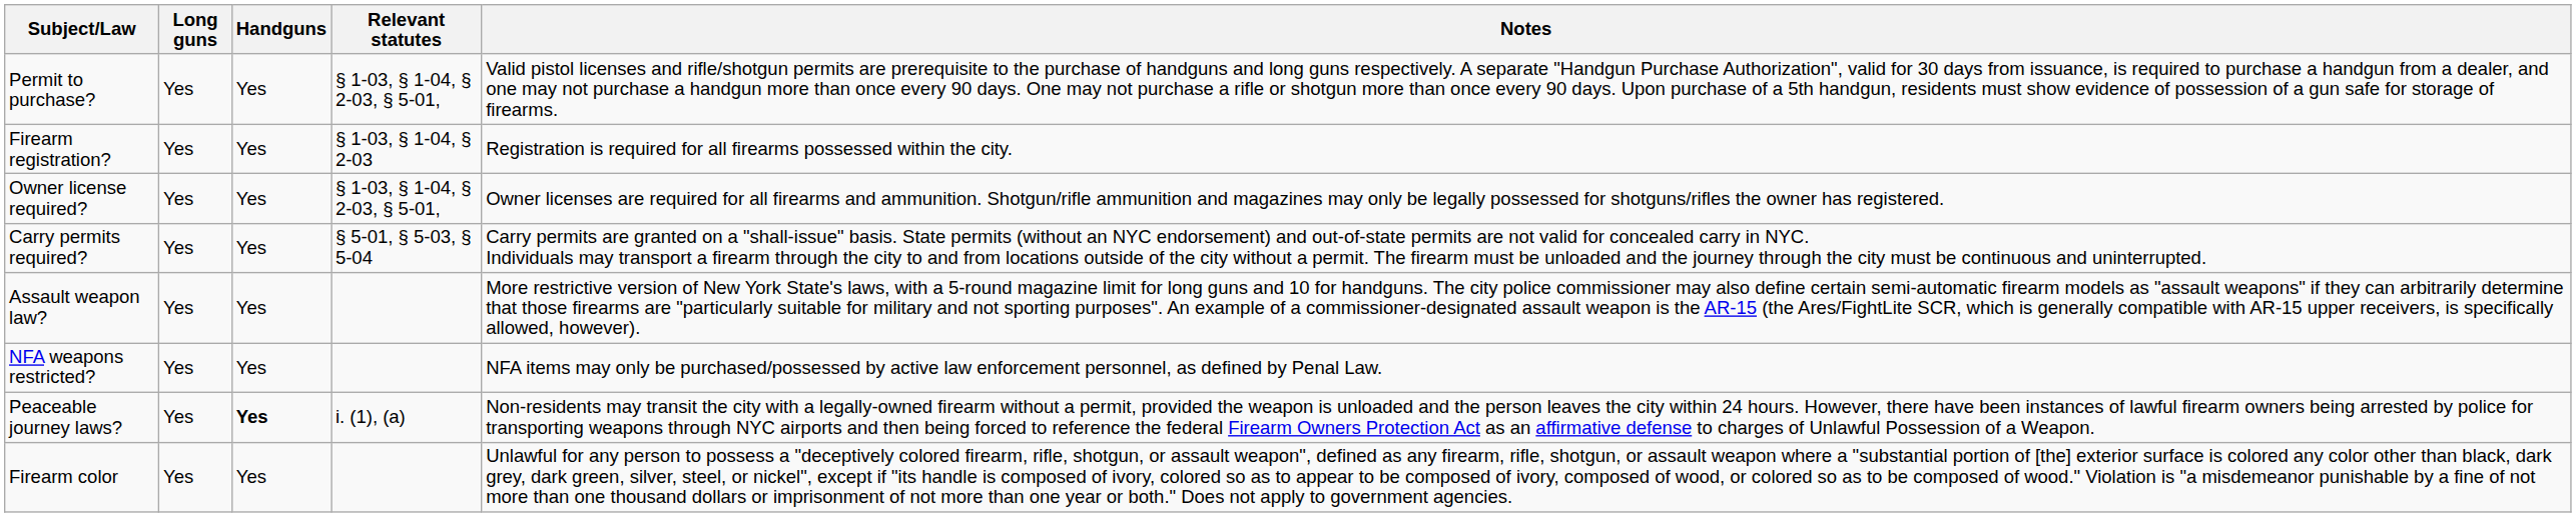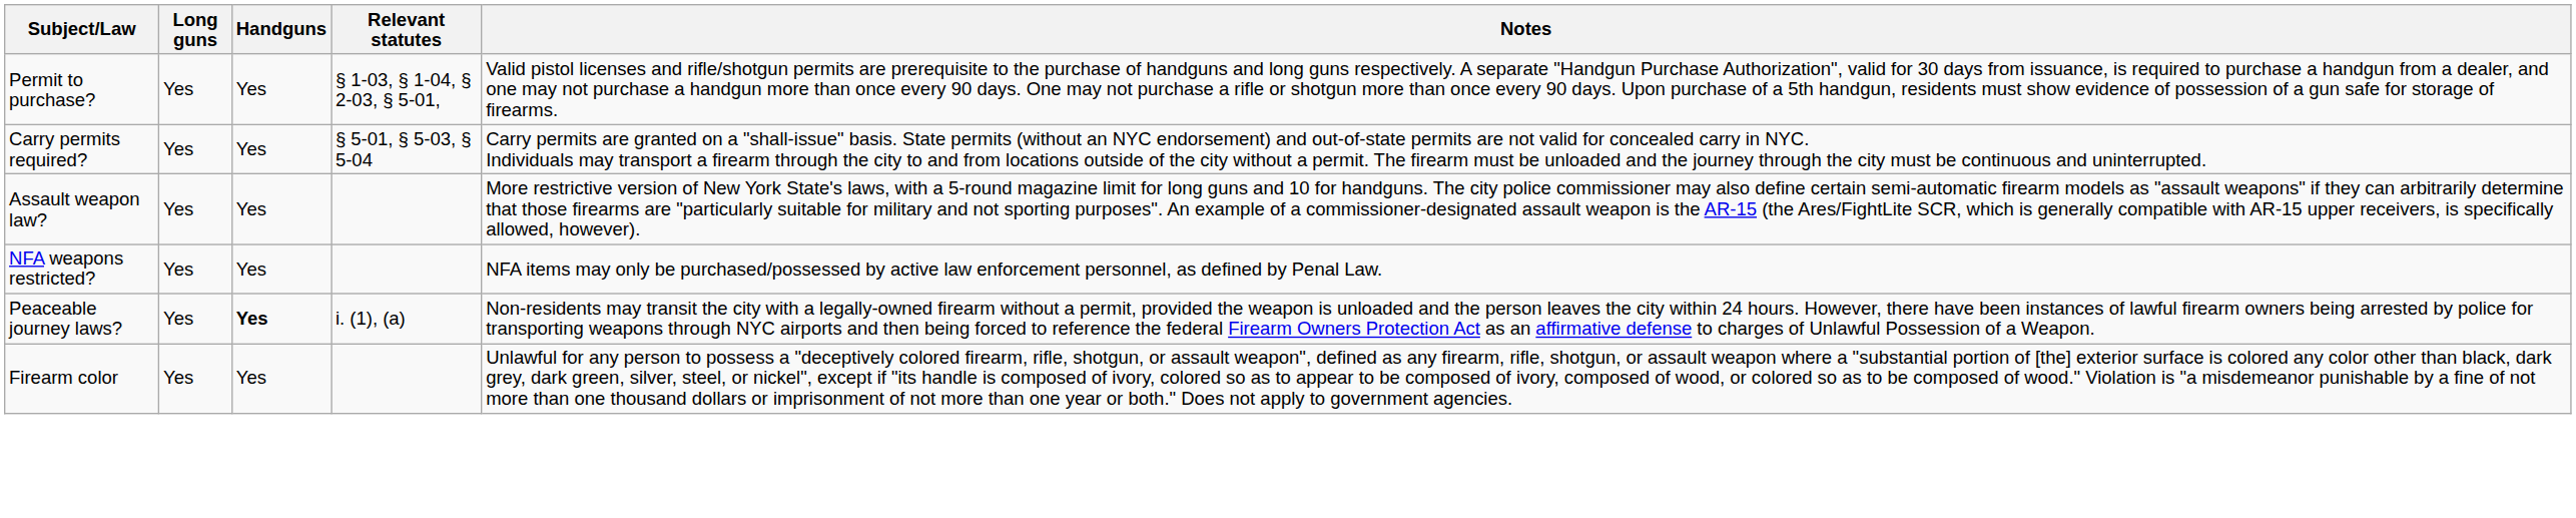- row: Firearm registration? | Yes | Yes | § 1-03, § 1-04, § 2-03 | Registration is required for all firearms possessed within the city.
- row: Owner license required? | Yes | Yes | § 1-03, § 1-04, § 2-03, § 5-01, | Owner licenses are required for all firearms and ammunition. Shotgun/rifle ammunition and magazines may only be legally possessed for shotguns/rifles the owner has registered.
